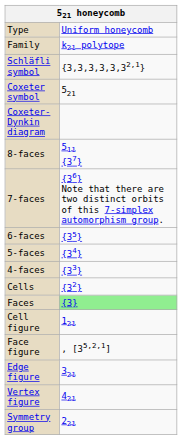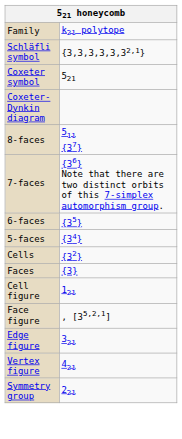- row: Type | Uniform honeycomb
- row: 4-faces | {33}
Faces | column 2: lightgreen background -> no background
